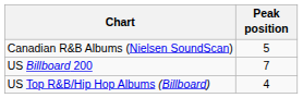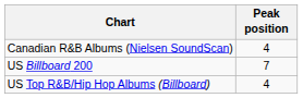Canadian R&B Albums (Nielsen SoundScan) | Peak position: 5 -> 4
